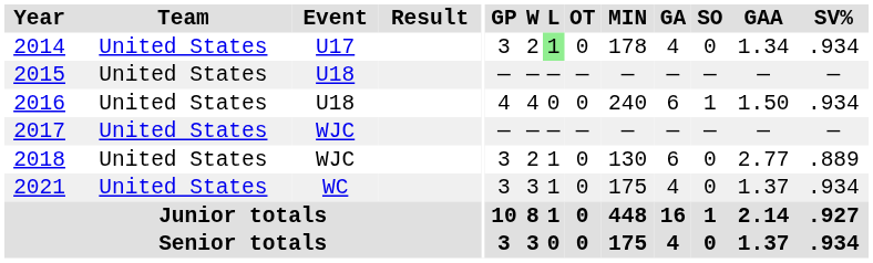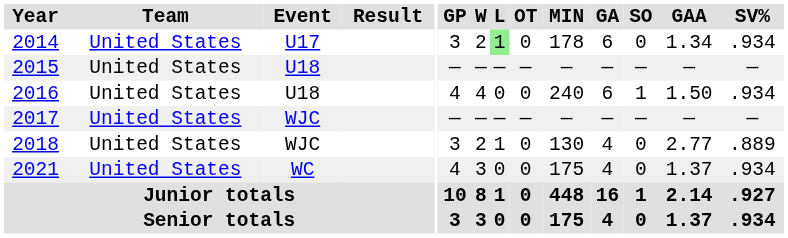2014 | GA: 4 -> 6
2018 | GA: 6 -> 4
2021 | GP: 3 -> 4
2021 | L: 1 -> 0
